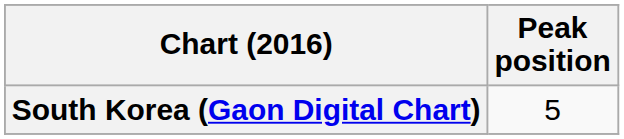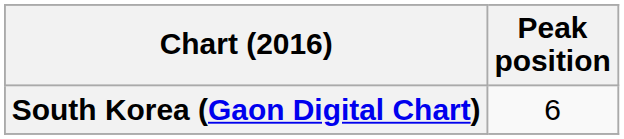South Korea (Gaon Digital Chart) | Peak position: 5 -> 6
